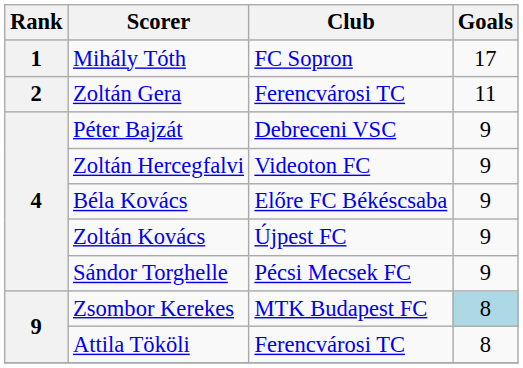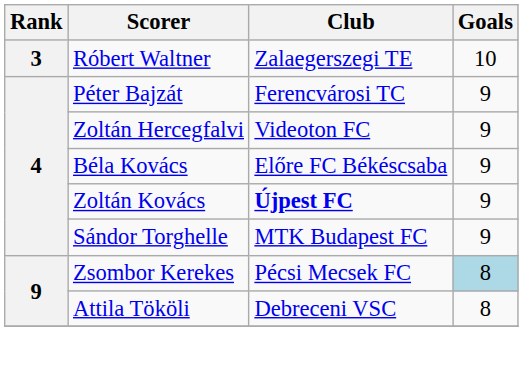- row: 1 | Mihály Tóth | FC Sopron | 17
- row: 2 | Zoltán Gera | Ferencvárosi TC | 11
+ row: 3 | Róbert Waltner | Zalaegerszegi TE | 10
Péter Bajzát | Club: Debreceni VSC -> Ferencvárosi TC
Zoltán Kovács | Club: normal -> bold
Sándor Torghelle | Club: Pécsi Mecsek FC -> MTK Budapest FC
Zsombor Kerekes | Club: MTK Budapest FC -> Pécsi Mecsek FC
Attila Tököli | Club: Ferencvárosi TC -> Debreceni VSC
